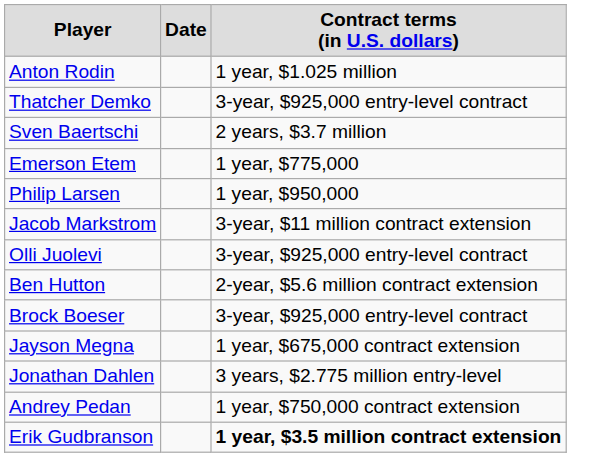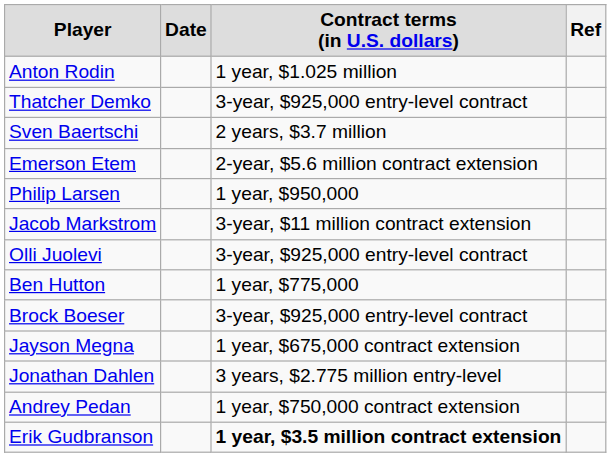+ column: Ref
Emerson Etem | Contract terms (in U.S. dollars): 1 year, $775,000 -> 2-year, $5.6 million contract extension
Ben Hutton | Contract terms (in U.S. dollars): 2-year, $5.6 million contract extension -> 1 year, $775,000
